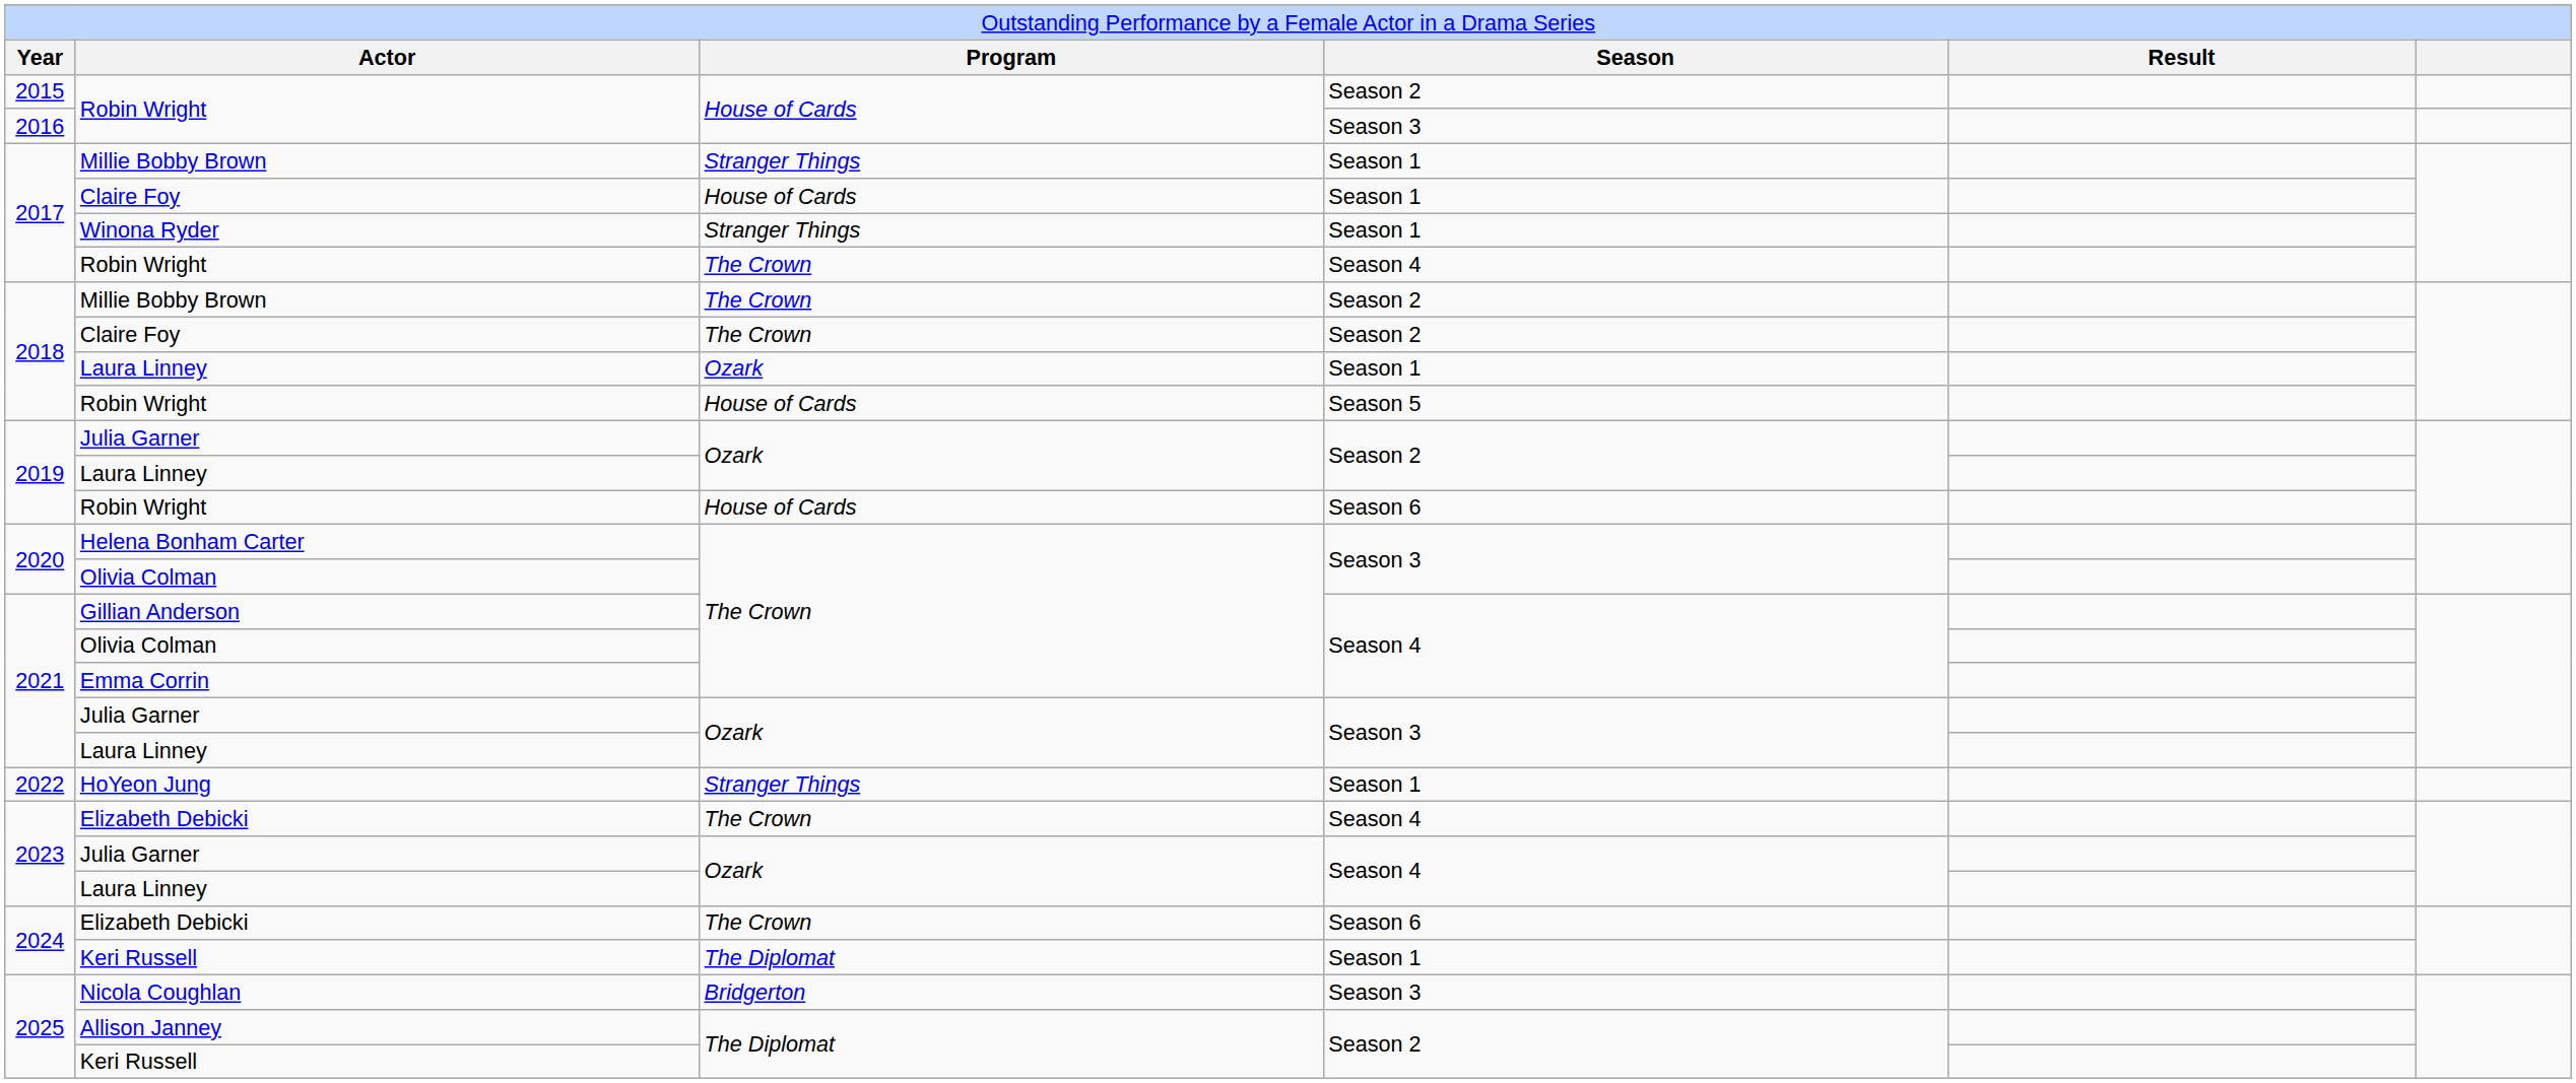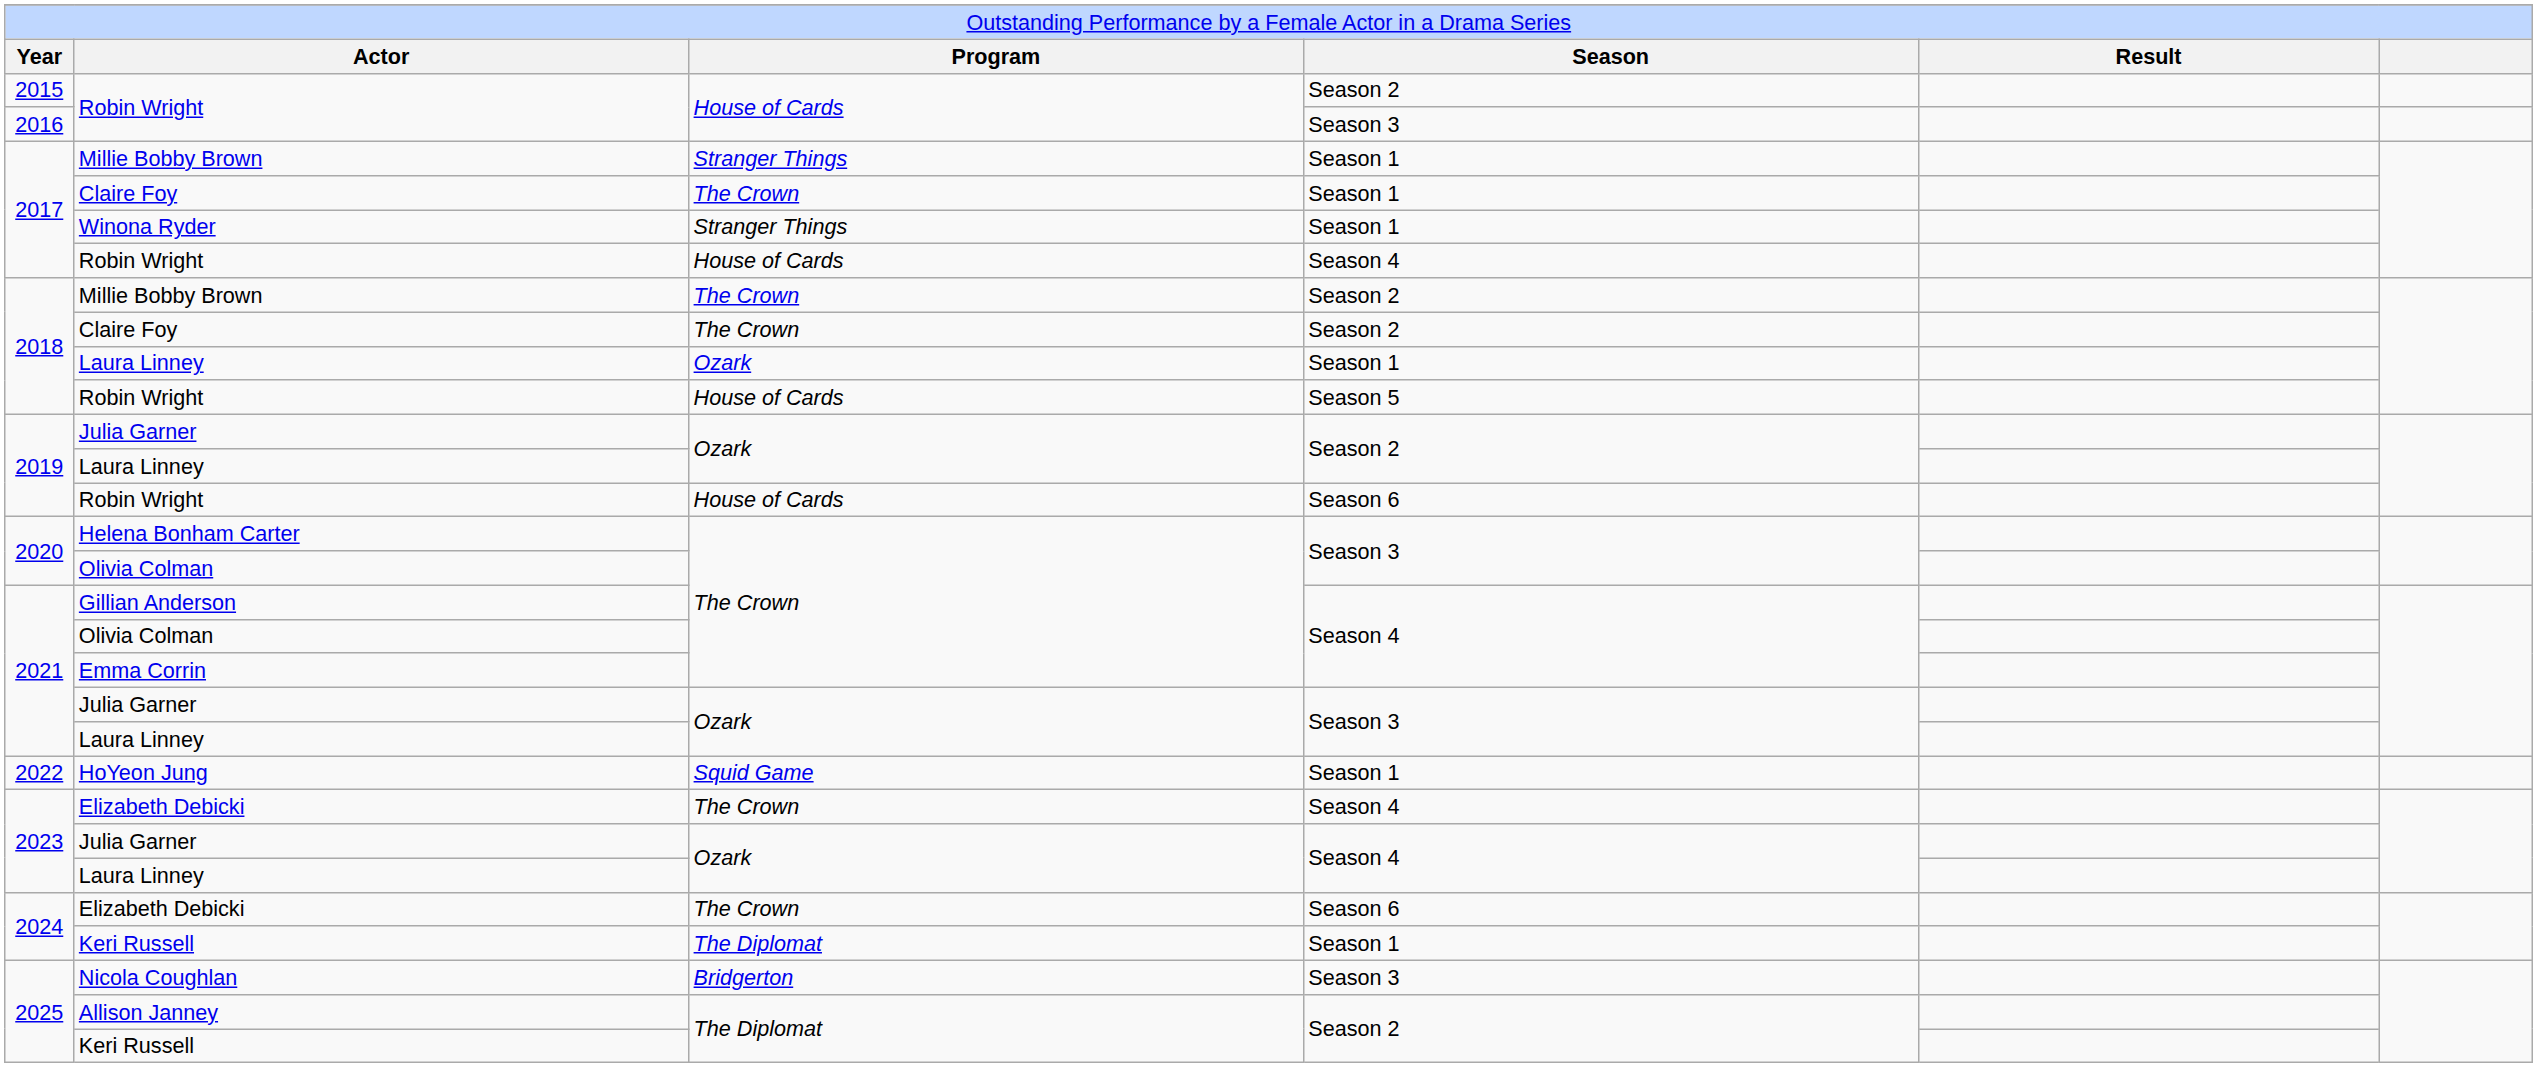2017 / Claire Foy | column 3: House of Cards -> The Crown
2017 / Robin Wright | column 3: The Crown -> House of Cards
HoYeon Jung | column 3: Stranger Things -> Squid Game
